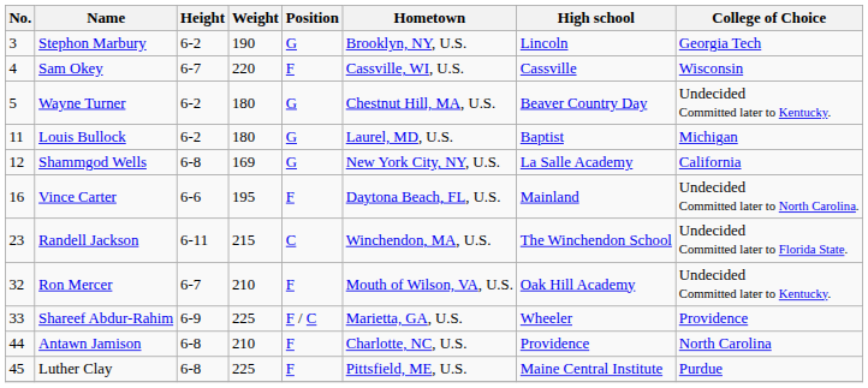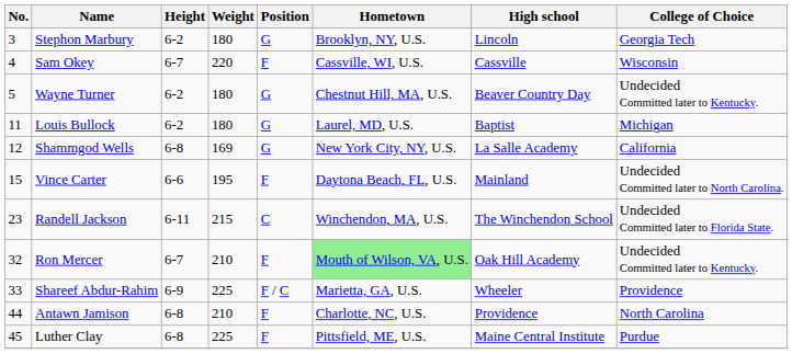Stephon Marbury | Weight: 190 -> 180
Vince Carter | No.: 16 -> 15
Ron Mercer | Hometown: no background -> lightgreen background
